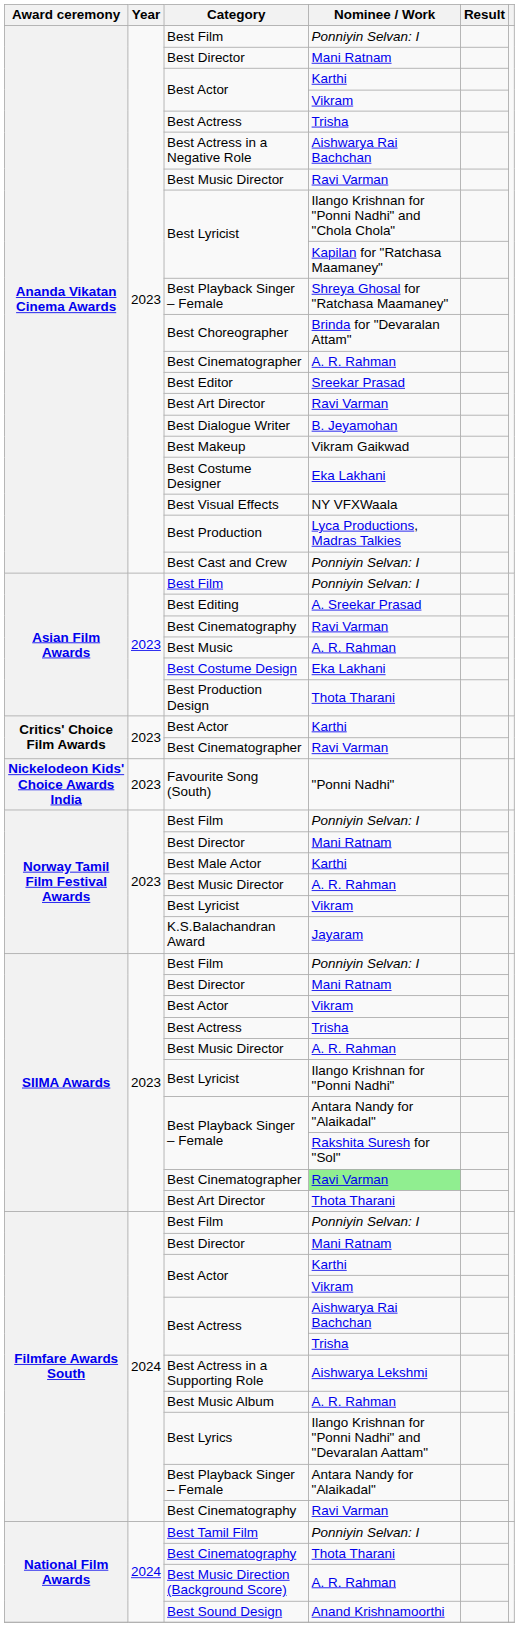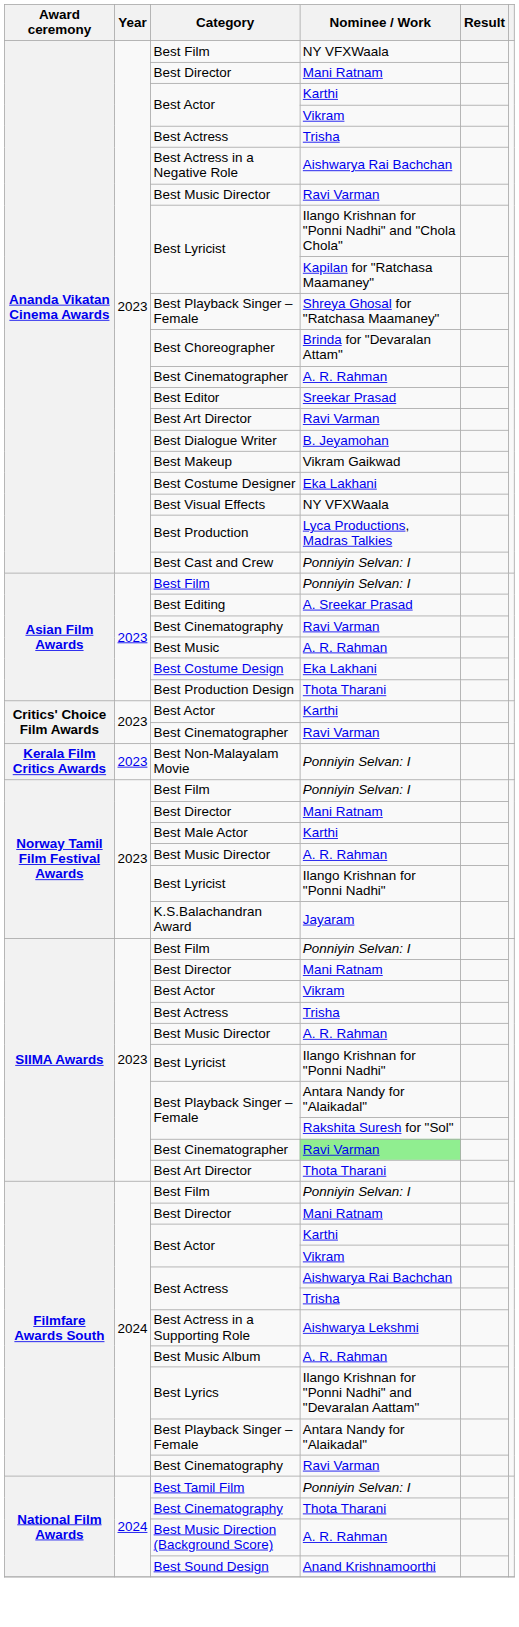Ananda Vikatan Cinema Awards / Best Film | Nominee / Work: Ponniyin Selvan: I -> NY VFXWaala
+ row: Kerala Film Critics Awards | 2023 | Best Non-Malayalam Movie | Ponniyin Selvan: I
- row: Nickelodeon Kids' Choice Awards India | 2023 | Favourite Song (South) | "Ponni Nadhi"
Norway Tamil Film Festival Awards / Best Lyricist | Nominee / Work: Vikram -> Ilango Krishnan for "Ponni Nadhi"
